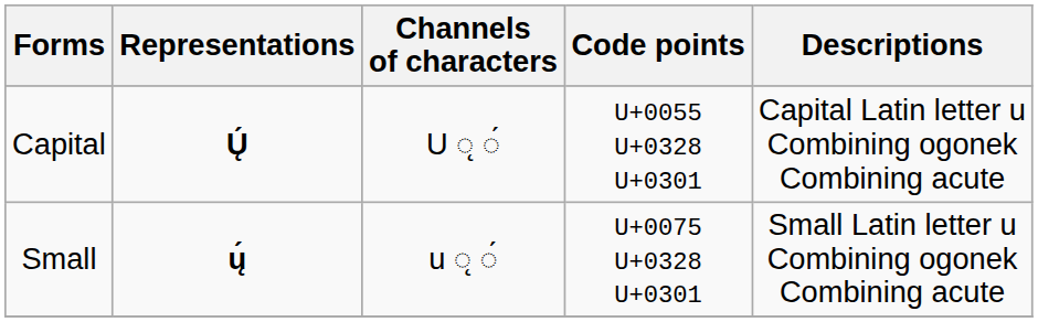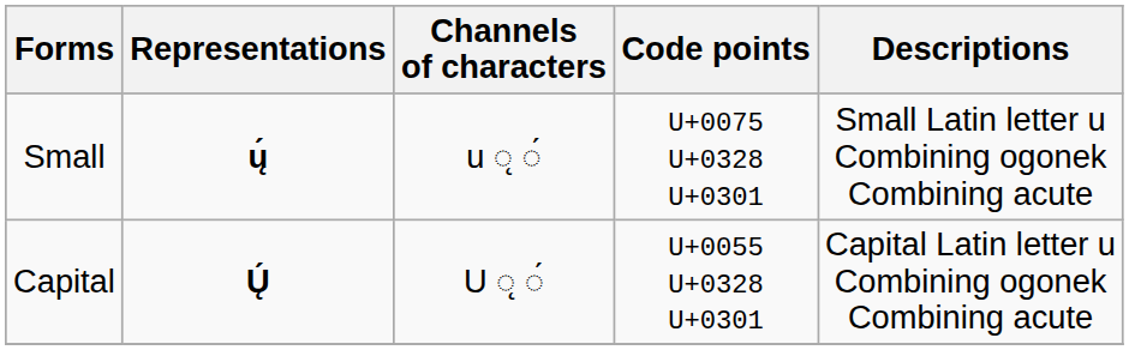rows swapped: Capital <-> Small
